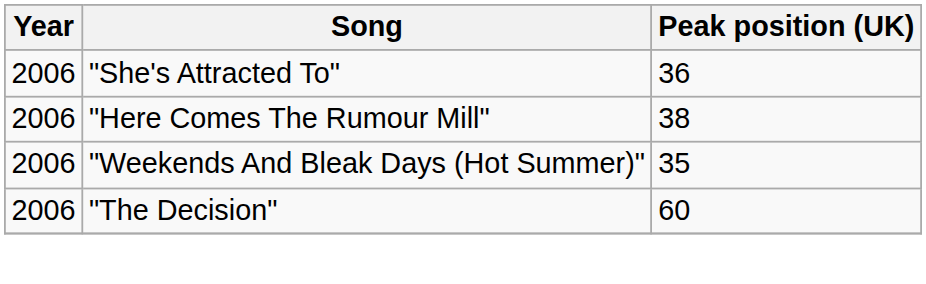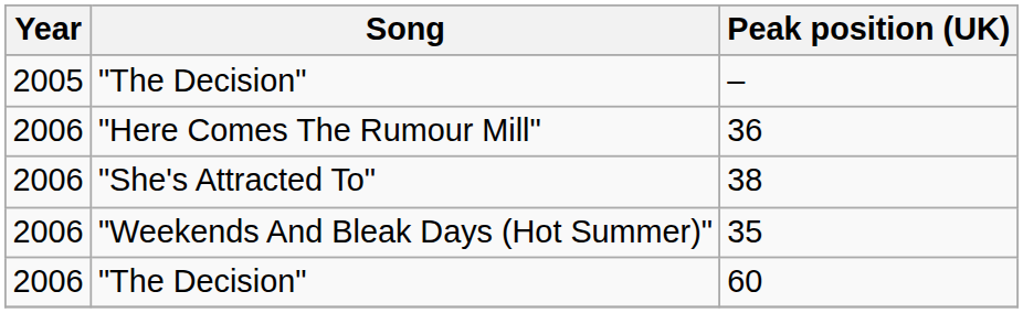+ row: 2005 | "The Decision" | –
36 | Song: "She's Attracted To" -> "Here Comes The Rumour Mill"
38 | Song: "Here Comes The Rumour Mill" -> "She's Attracted To"
